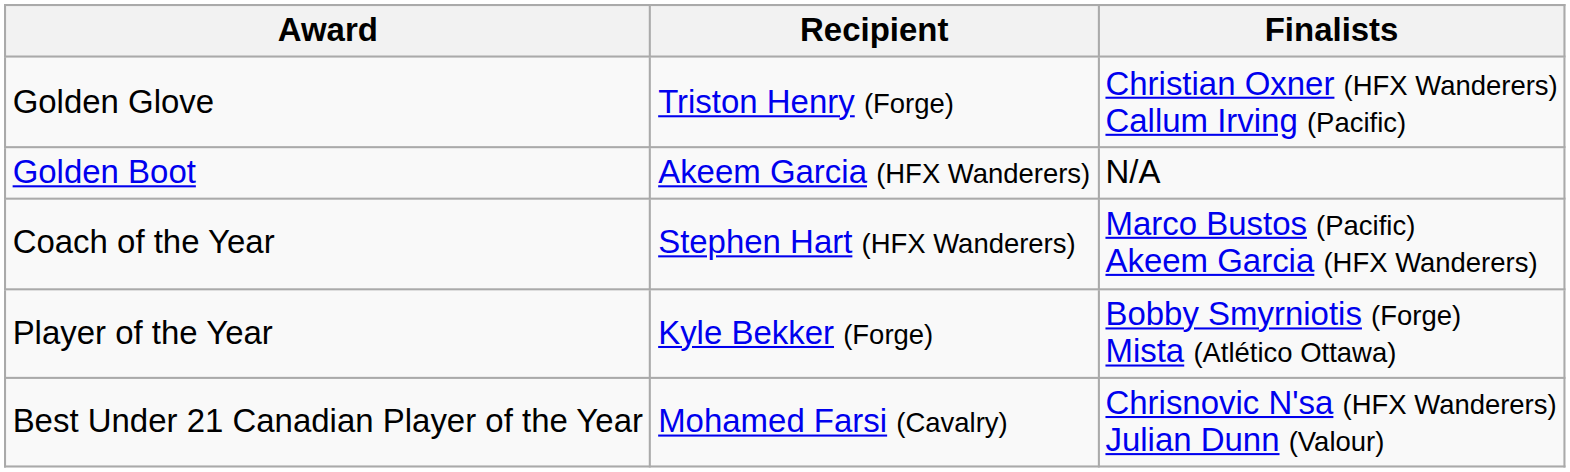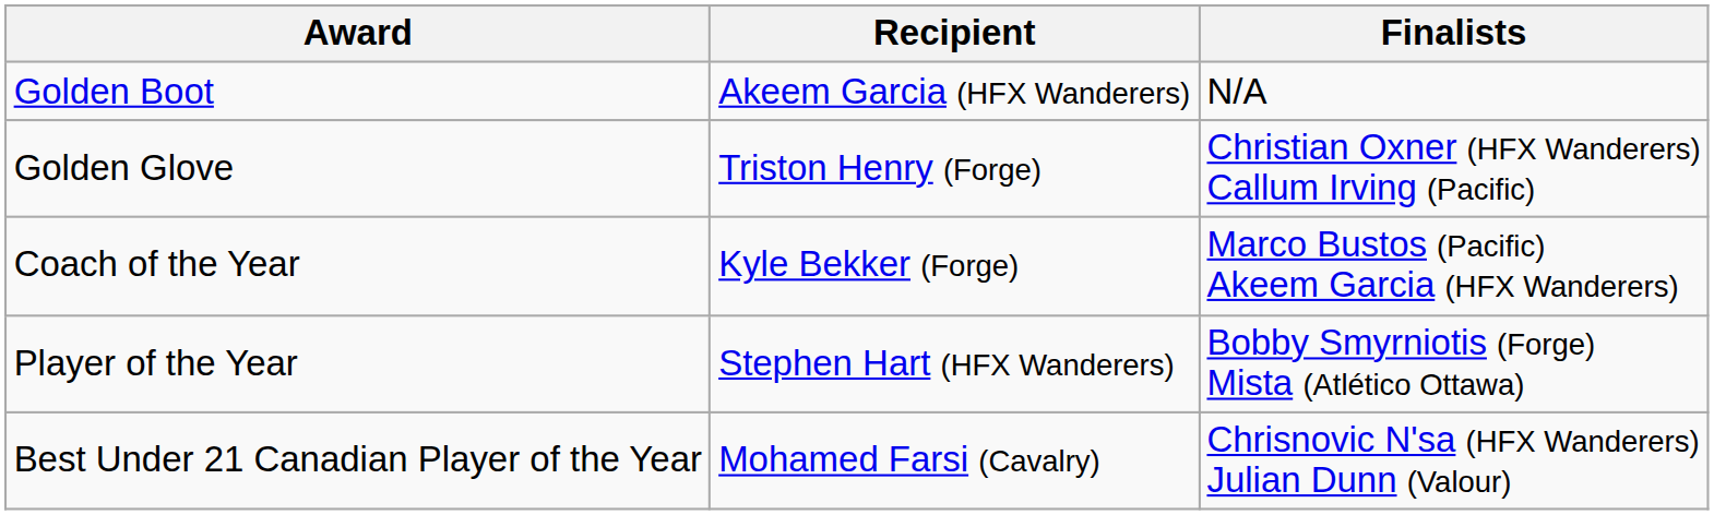rows swapped: Golden Boot <-> Golden Glove
Coach of the Year | Recipient: Stephen Hart (HFX Wanderers) -> Kyle Bekker (Forge)
Player of the Year | Recipient: Kyle Bekker (Forge) -> Stephen Hart (HFX Wanderers)
